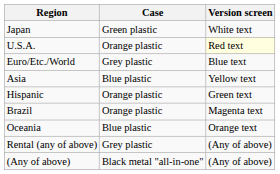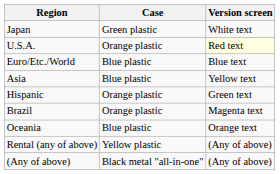Euro/Etc./World | Case: Grey plastic -> Blue plastic
Rental (any of above) | Case: Grey plastic -> Yellow plastic
